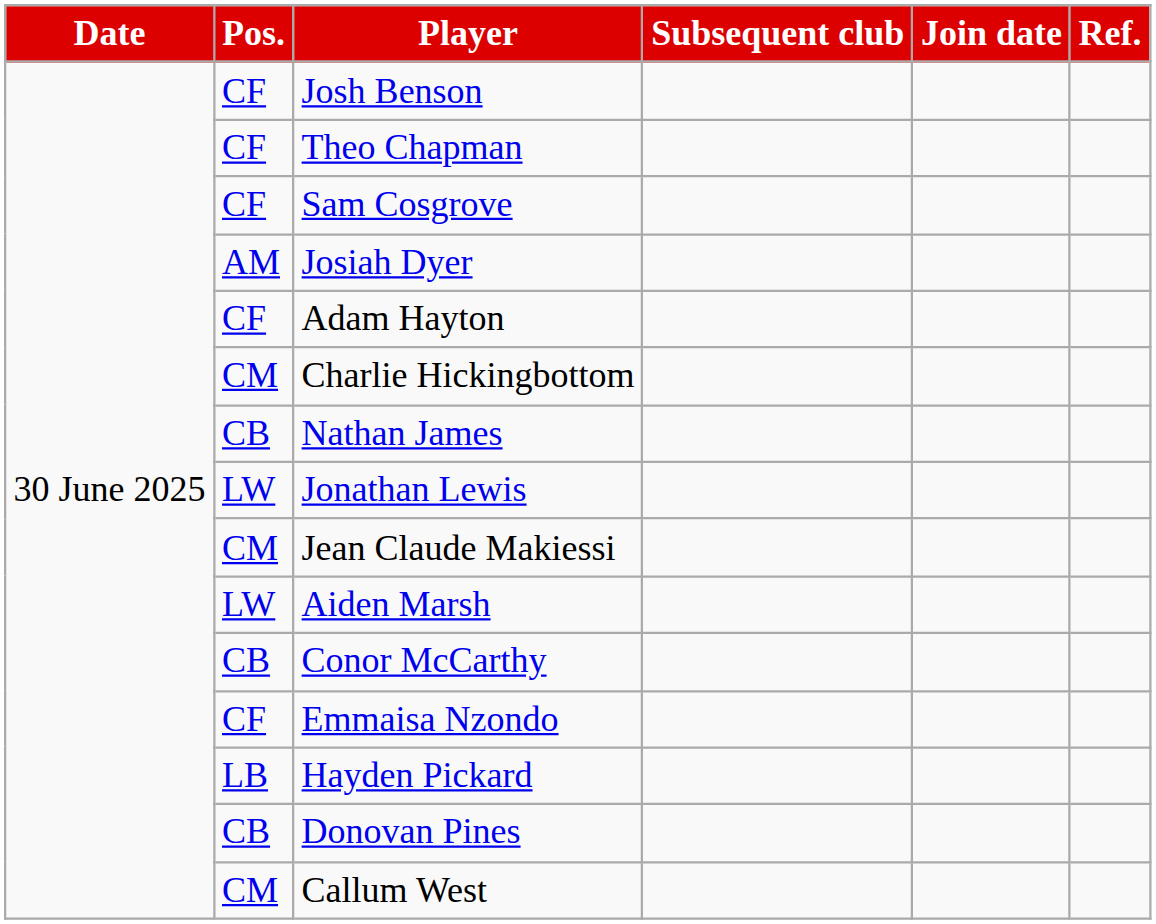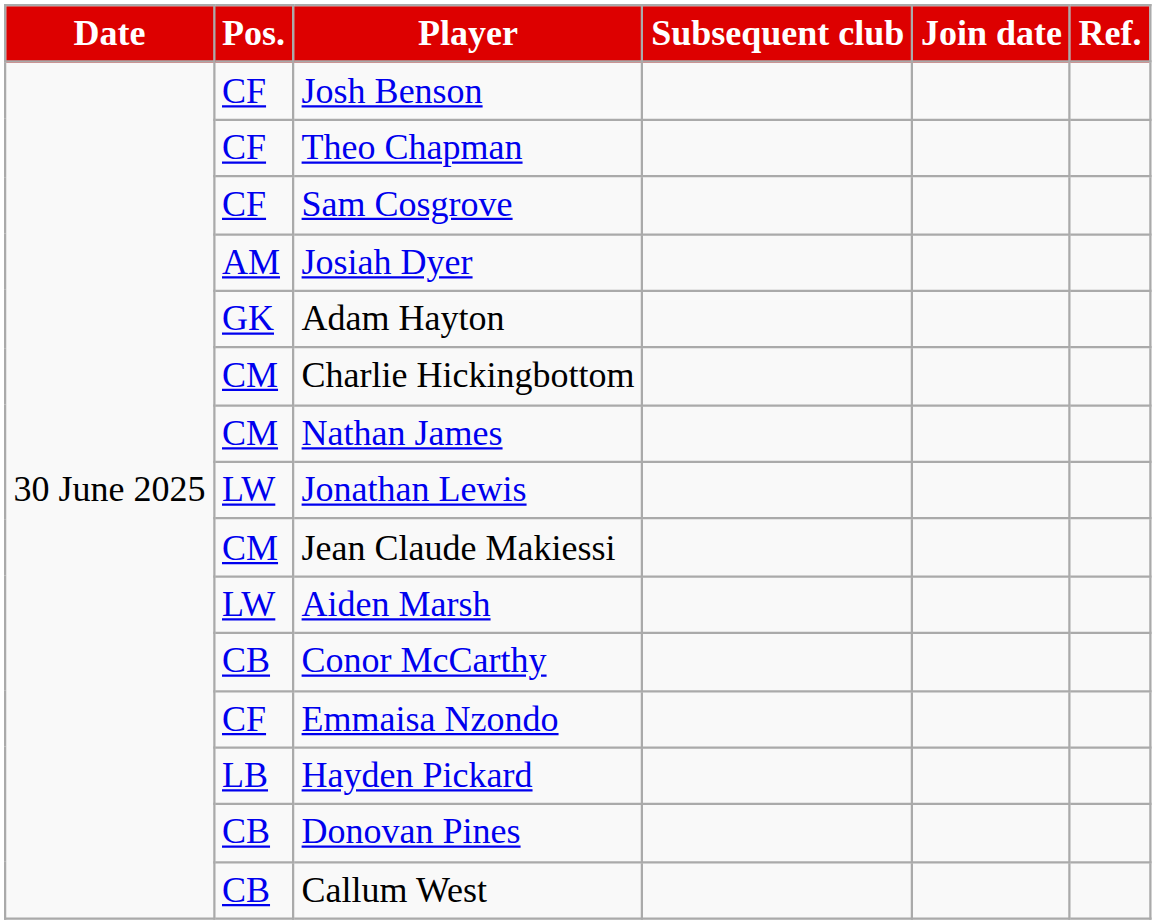Adam Hayton | Pos.: CF -> GK
Nathan James | Pos.: CB -> CM
Callum West | Pos.: CM -> CB
